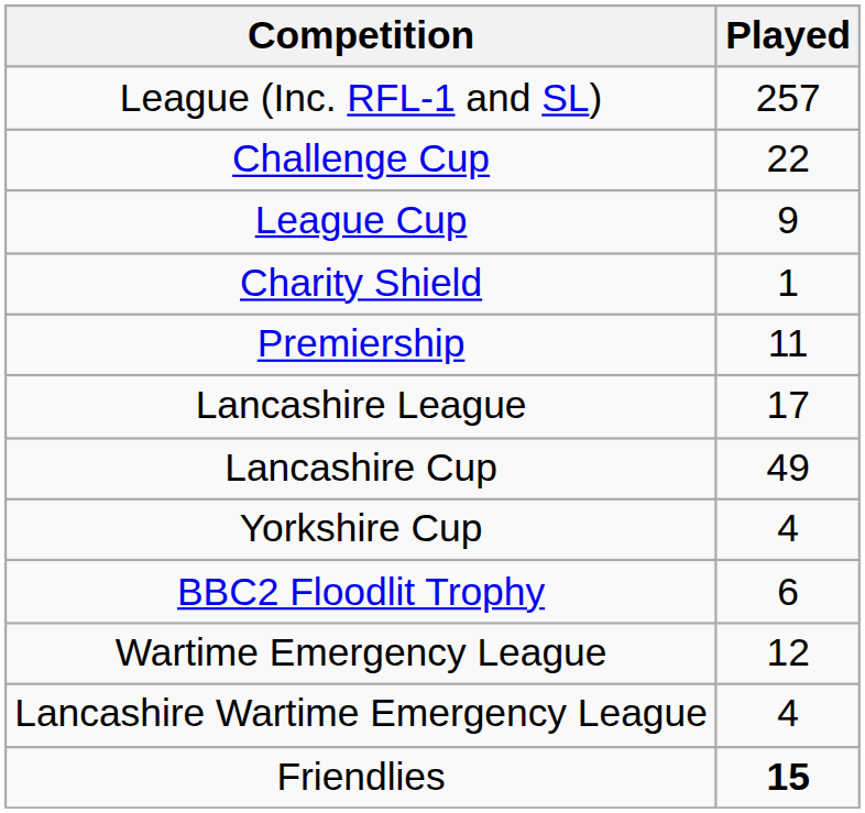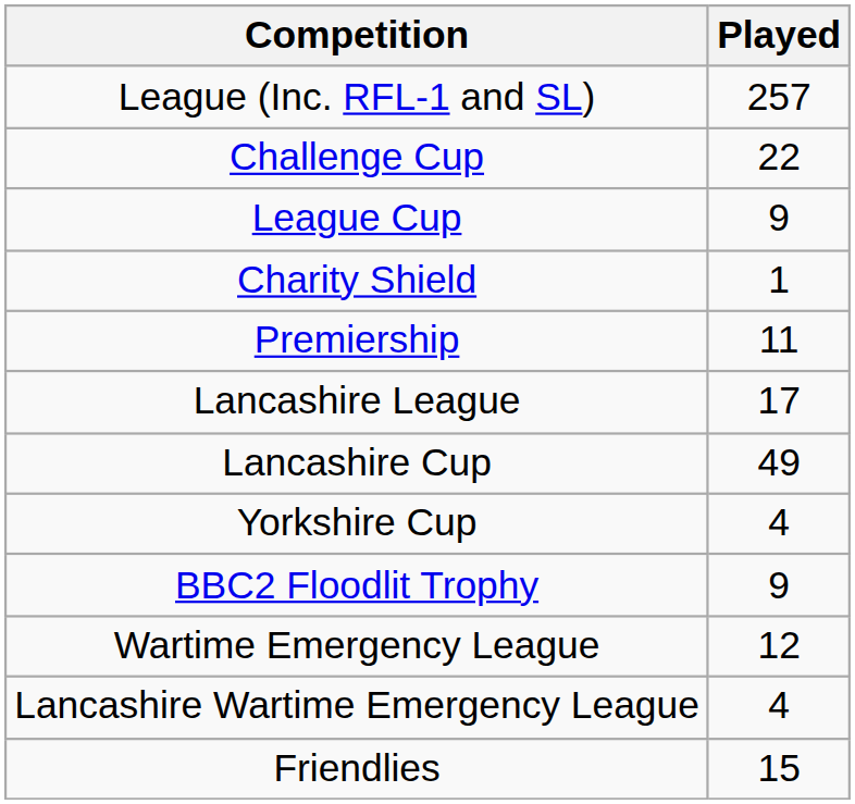BBC2 Floodlit Trophy | Played: 6 -> 9
Friendlies | Played: bold -> normal
